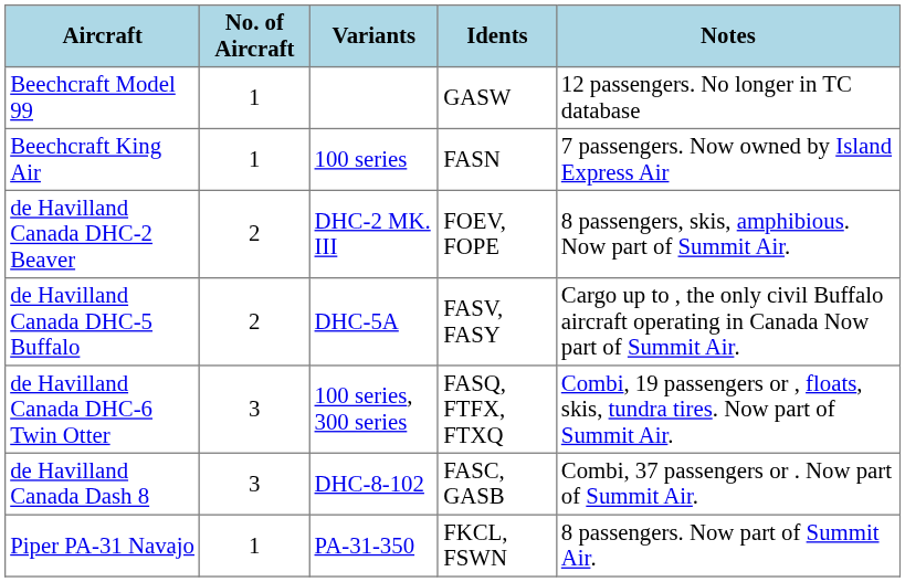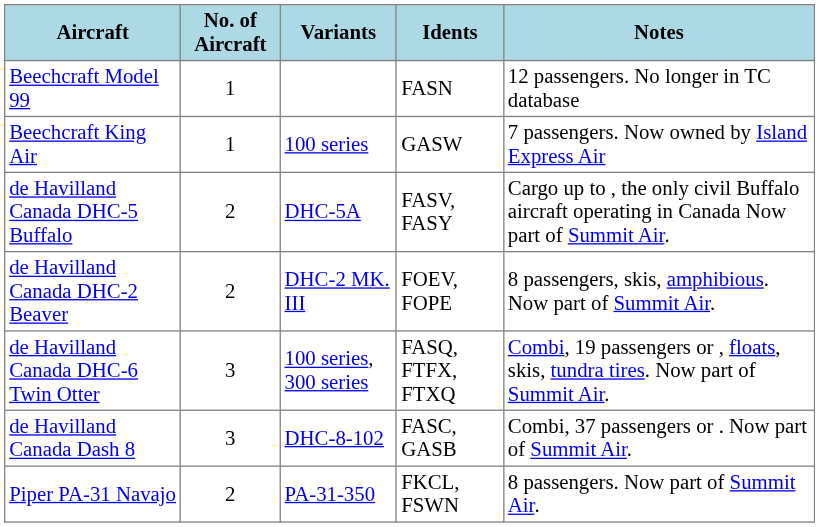Beechcraft Model 99 | Idents: GASW -> FASN
Beechcraft King Air | Idents: FASN -> GASW
rows swapped: de Havilland Canada DHC-2 Beaver <-> de Havilland Canada DHC-5 Buffalo
Piper PA-31 Navajo | No. of Aircraft: 1 -> 2
